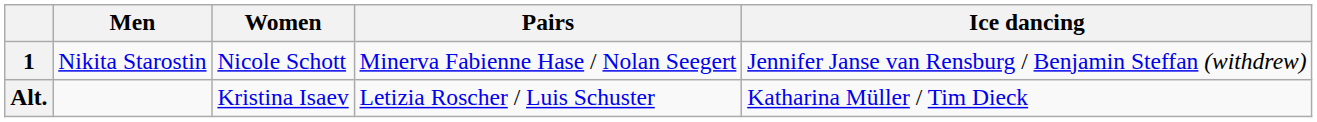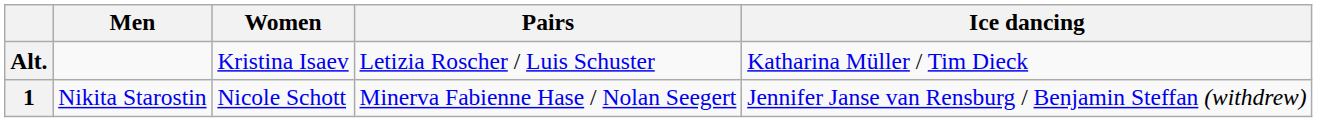rows swapped: 1 <-> Alt.
